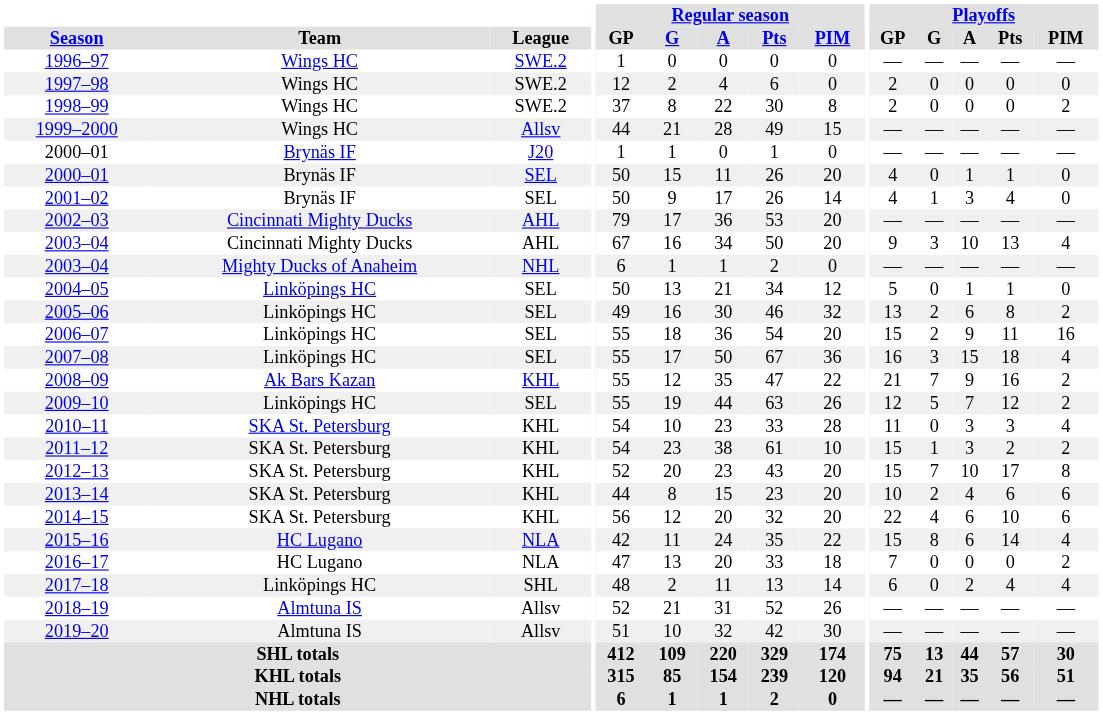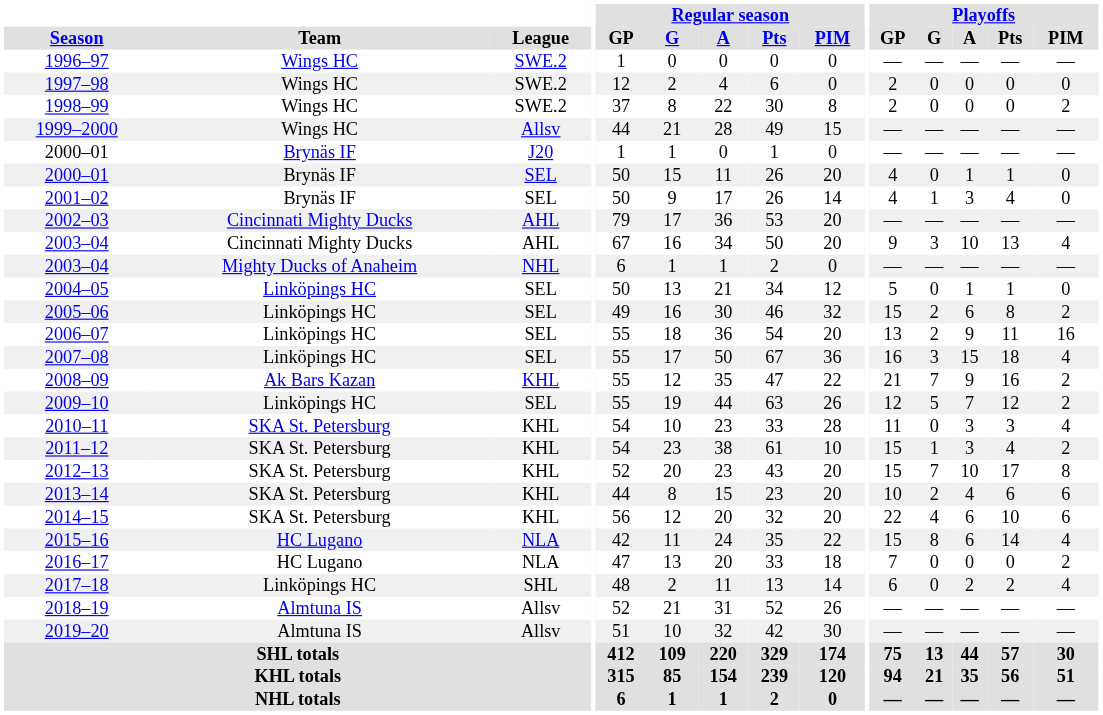2005–06 | Playoffs / GP: 13 -> 15
2006–07 | Playoffs / GP: 15 -> 13
2011–12 | Playoffs / Pts: 2 -> 4
2017–18 | Playoffs / Pts: 4 -> 2
